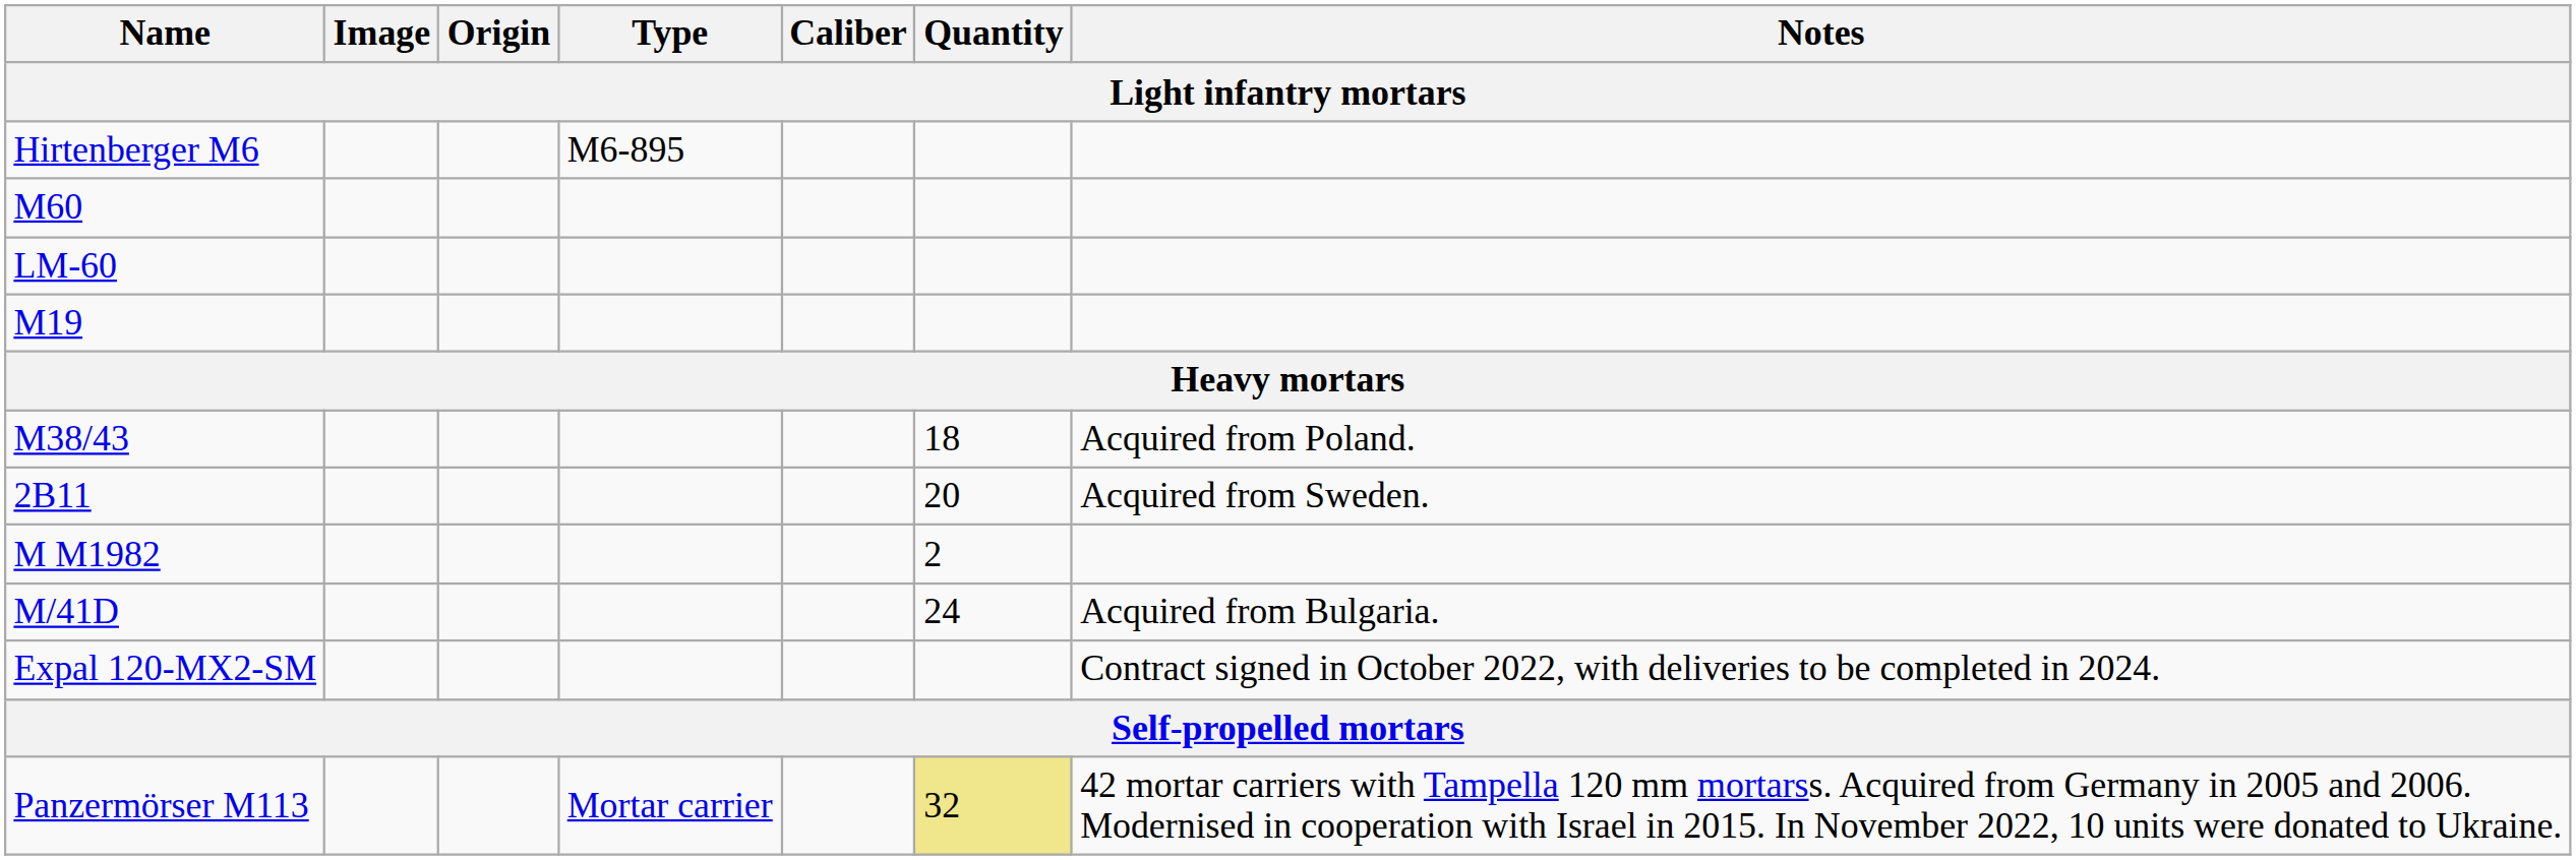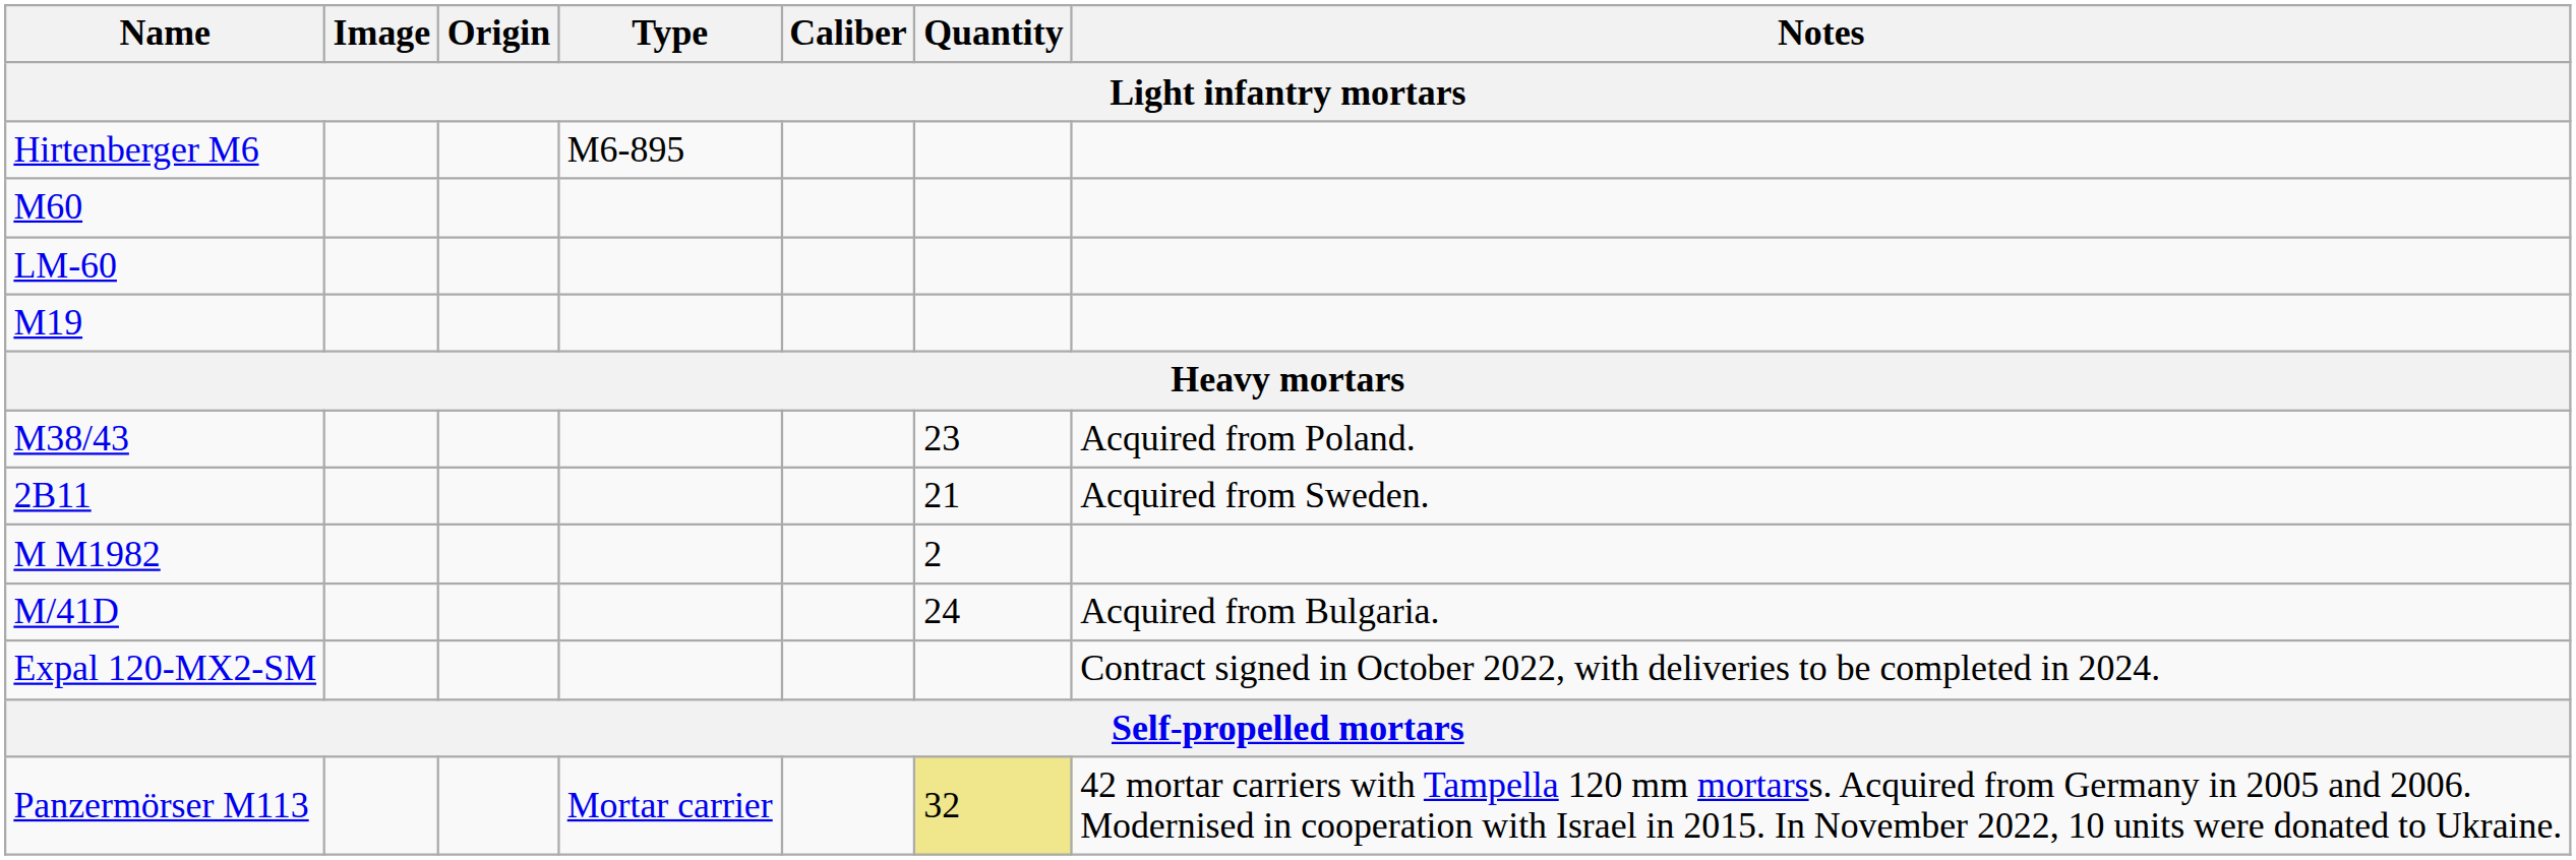M38/43 | Quantity: 18 -> 23
2B11 | Quantity: 20 -> 21
